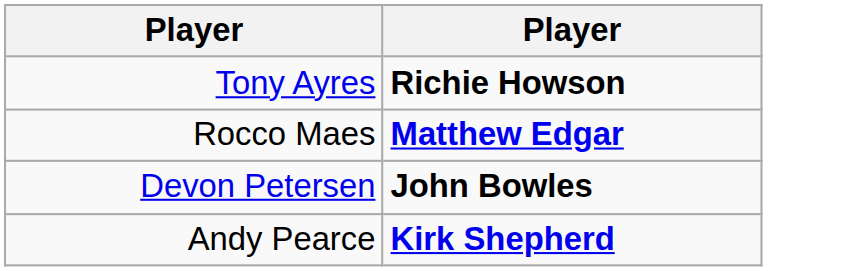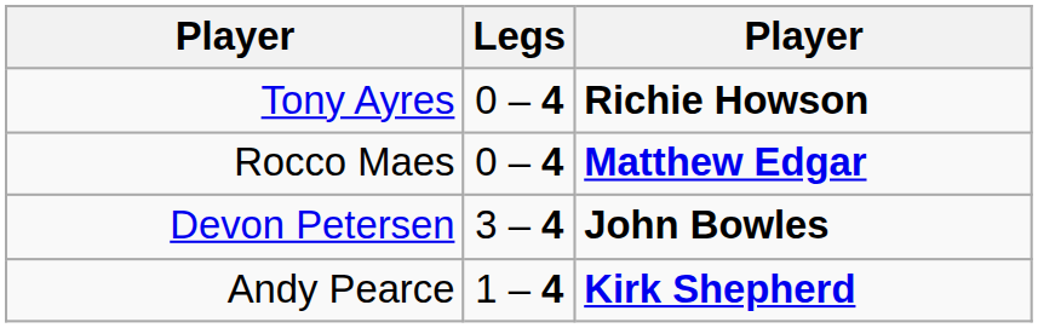+ column: Legs | 0 – 4 | 0 – 4 | 3 – 4 | 1 – 4
